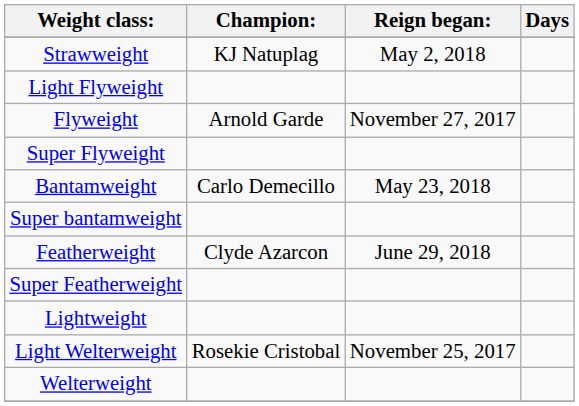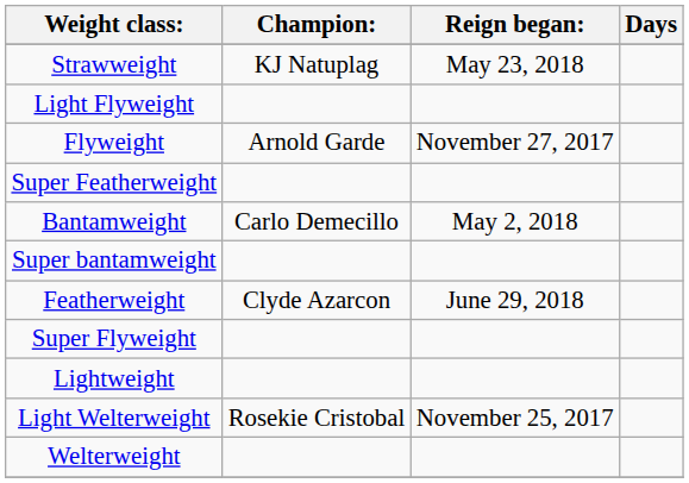Strawweight | Reign began:: May 2, 2018 -> May 23, 2018
rows swapped: Super Flyweight <-> Super Featherweight
Bantamweight | Reign began:: May 23, 2018 -> May 2, 2018
